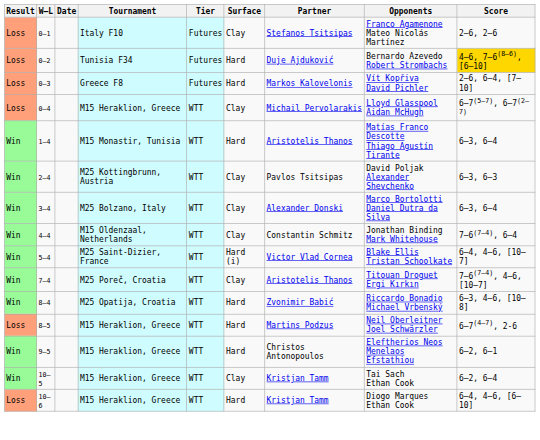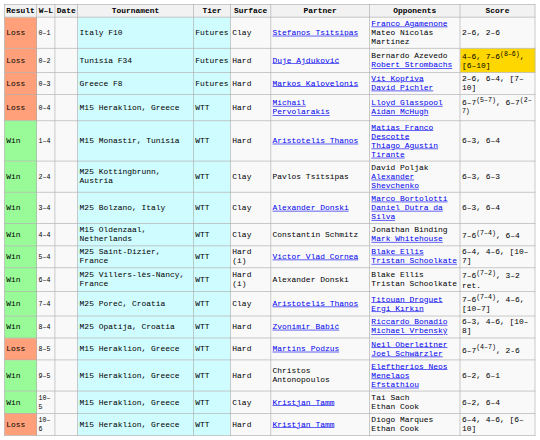0–4 | Surface: Clay -> Hard
+ row: Win | 6–4 | M25 Villers-lès-Nancy, France | WTT | Hard (i) | Alexander Donski | Blake Ellis Tristan Schoolkate | 7–6(7–2), 3–2 ret.
